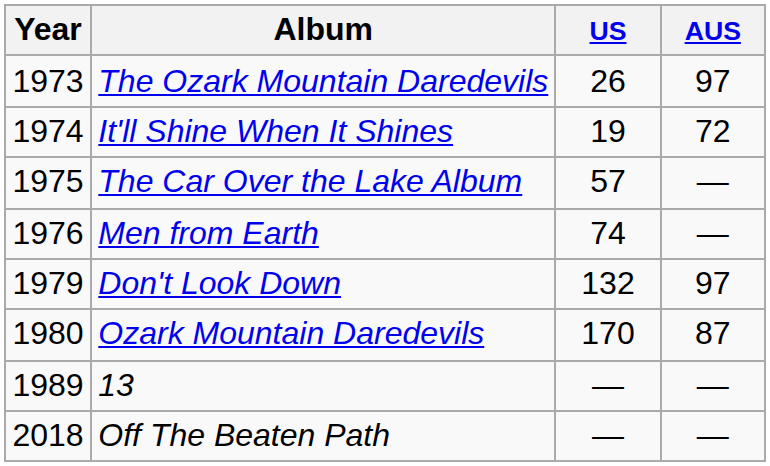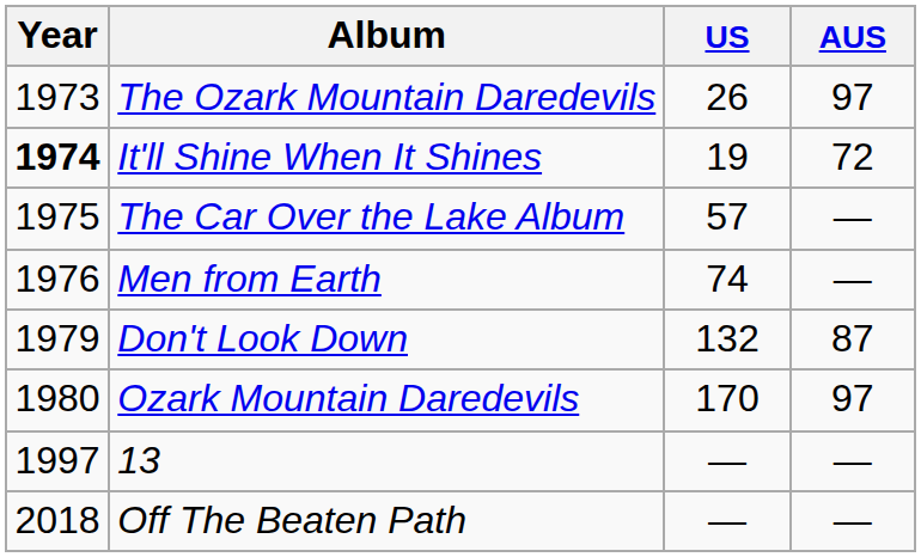It'll Shine When It Shines | Year: normal -> bold
Don't Look Down | AUS: 97 -> 87
Ozark Mountain Daredevils | AUS: 87 -> 97
13 | Year: 1989 -> 1997
